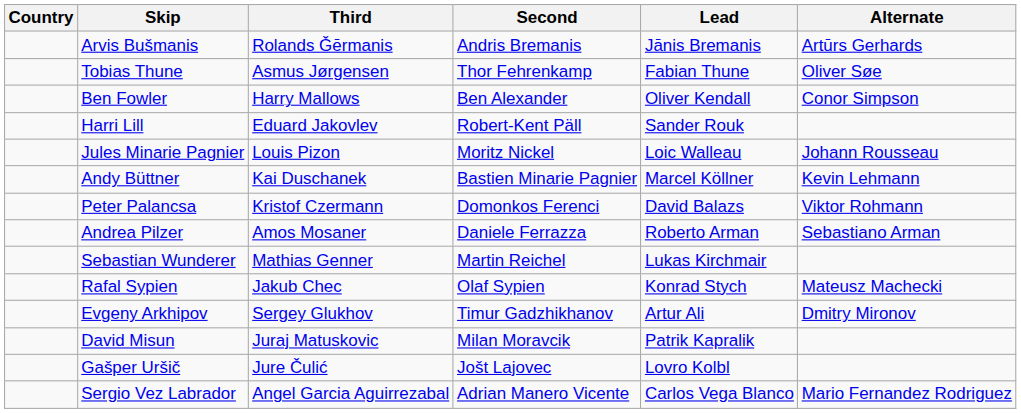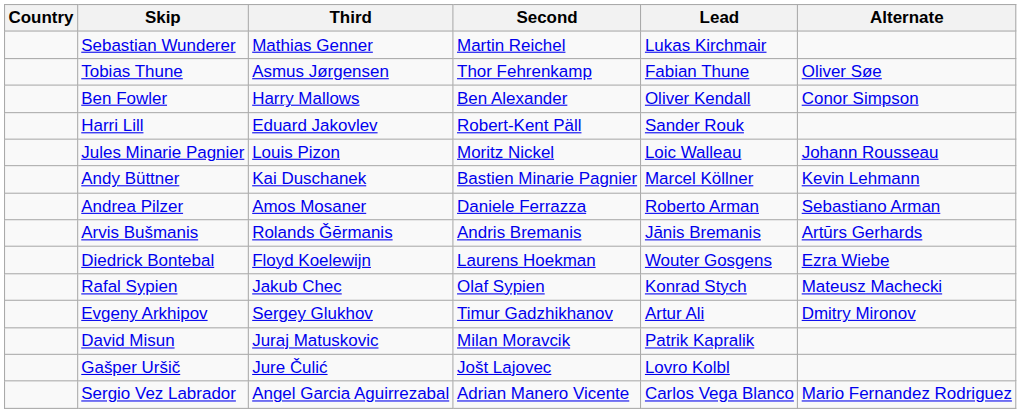rows swapped: Sebastian Wunderer <-> Arvis Bušmanis
- row: Peter Palancsa | Kristof Czermann | Domonkos Ferenci | David Balazs | Viktor Rohmann
+ row: Diedrick Bontebal | Floyd Koelewijn | Laurens Hoekman | Wouter Gosgens | Ezra Wiebe
